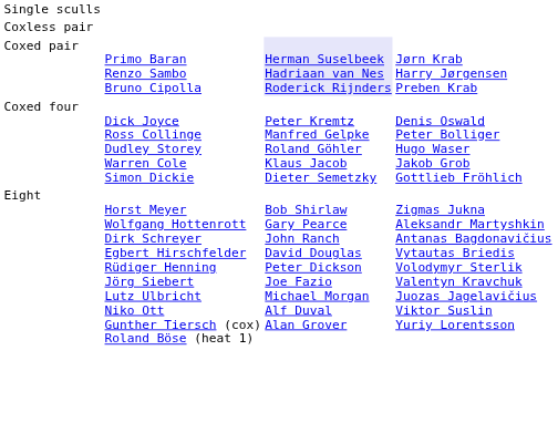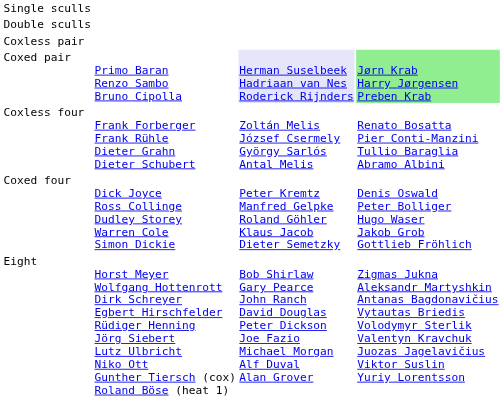+ row: Double sculls
Coxed pair | column 4: no background -> lightgreen background
+ row: Coxless four | Frank Forberger Frank Rühle Dieter Grahn Dieter Schubert | Zoltán Melis József Csermely György Sarlós Antal Melis | Renato Bosatta Pier Conti-Manzini Tullio Baraglia Abramo Albini
